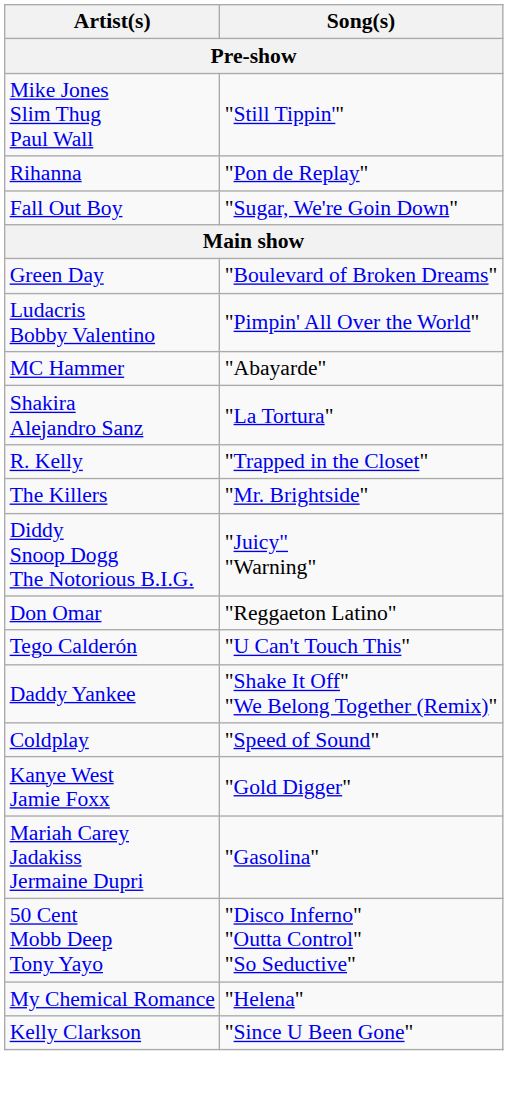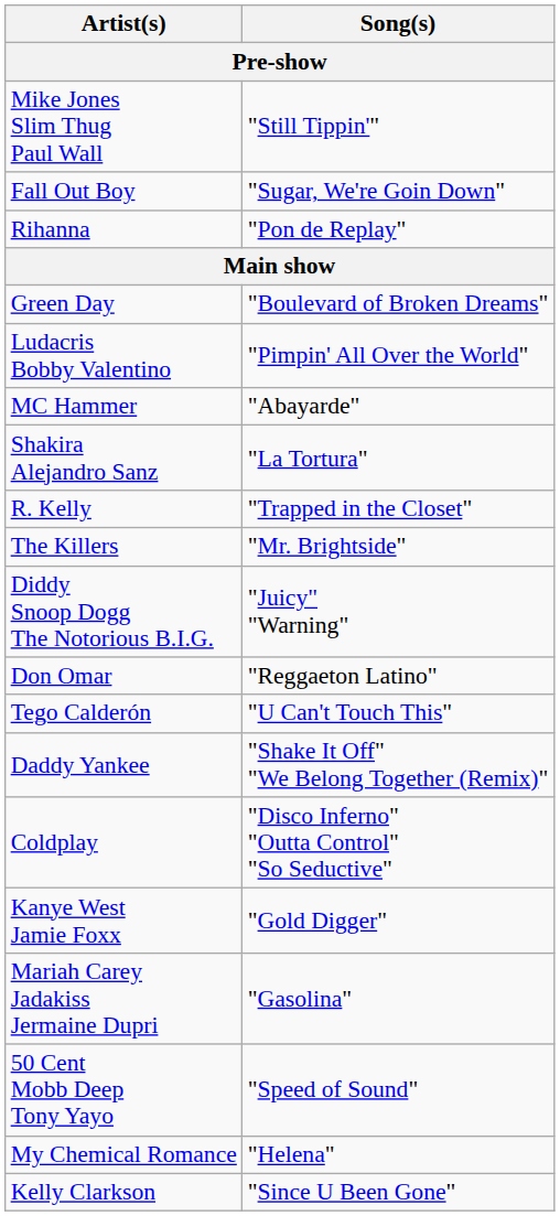rows swapped: Rihanna <-> Fall Out Boy
Coldplay | Song(s): "Speed of Sound" -> "Disco Inferno" "Outta Control" "So Seductive"
50 Cent Mobb Deep Tony Yayo | Song(s): "Disco Inferno" "Outta Control" "So Seductive" -> "Speed of Sound"
